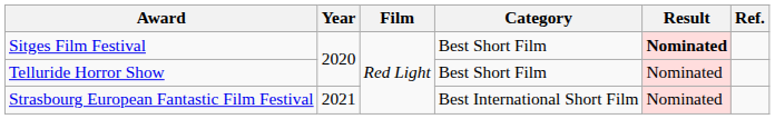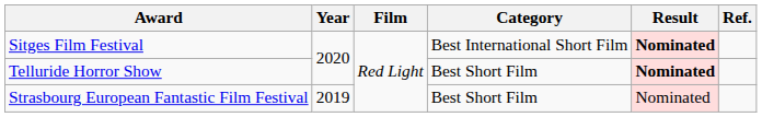Sitges Film Festival | Category: Best Short Film -> Best International Short Film
Telluride Horror Show | Result: normal -> bold
Strasbourg European Fantastic Film Festival | Year: 2021 -> 2019
Strasbourg European Fantastic Film Festival | Category: Best International Short Film -> Best Short Film
